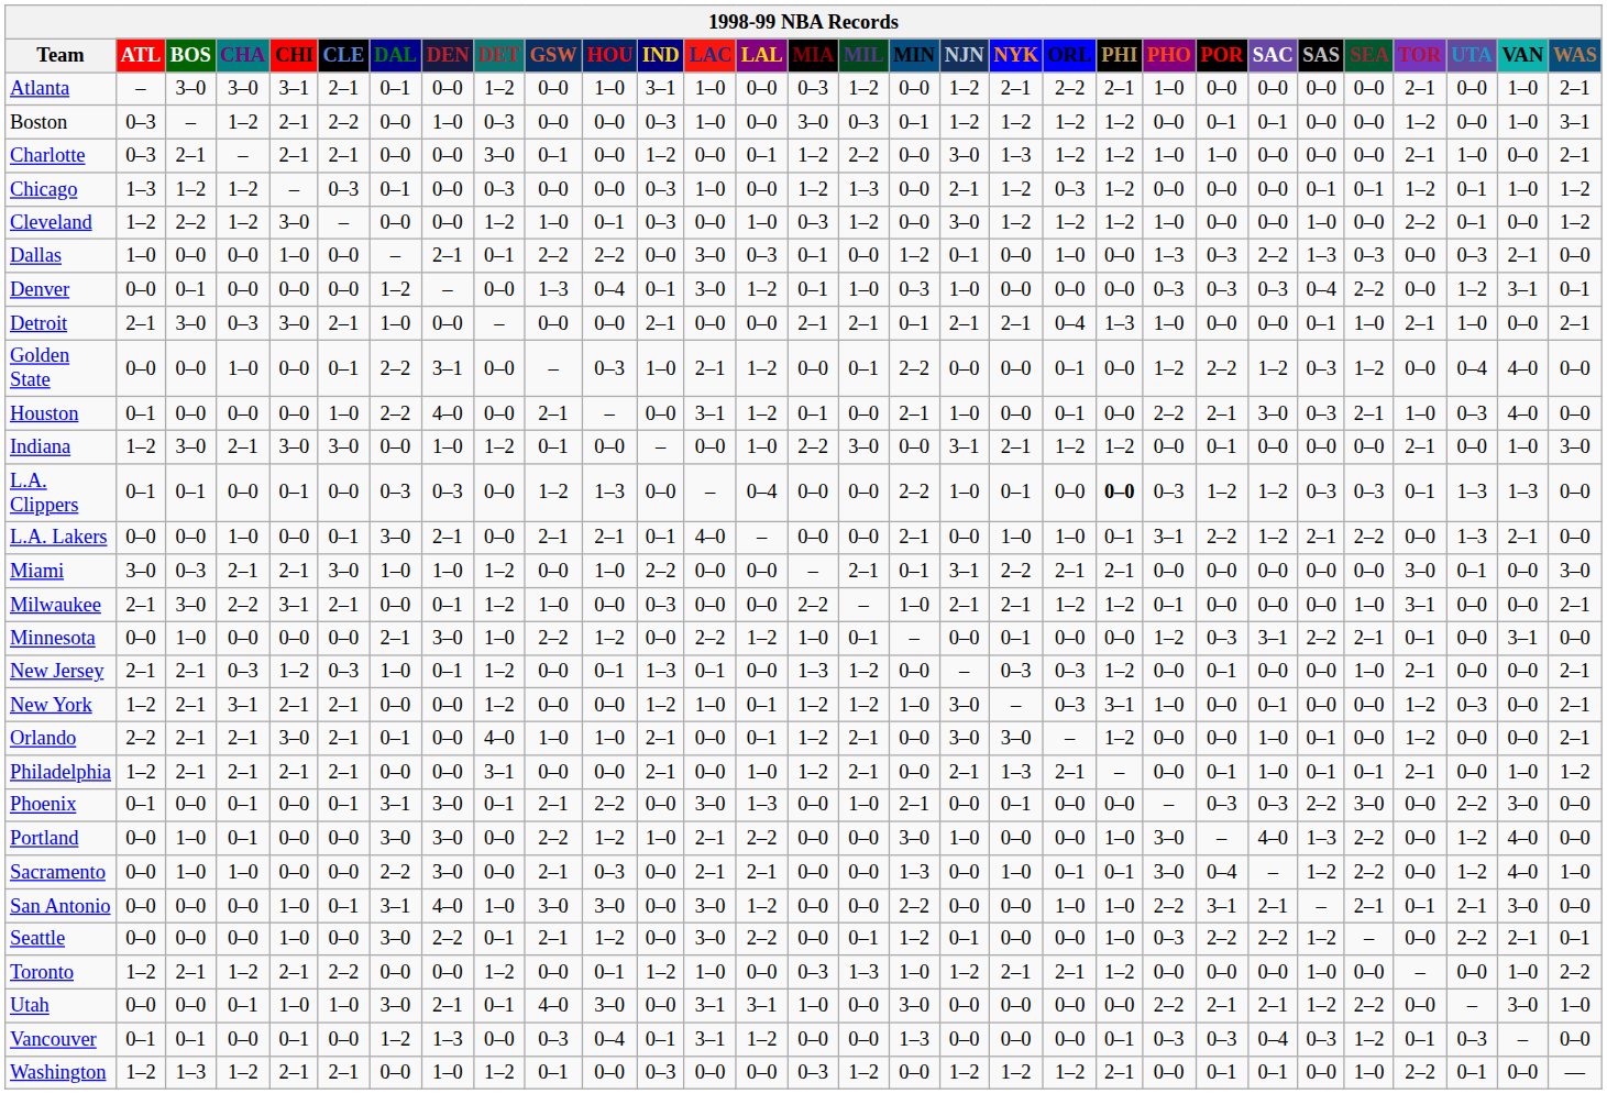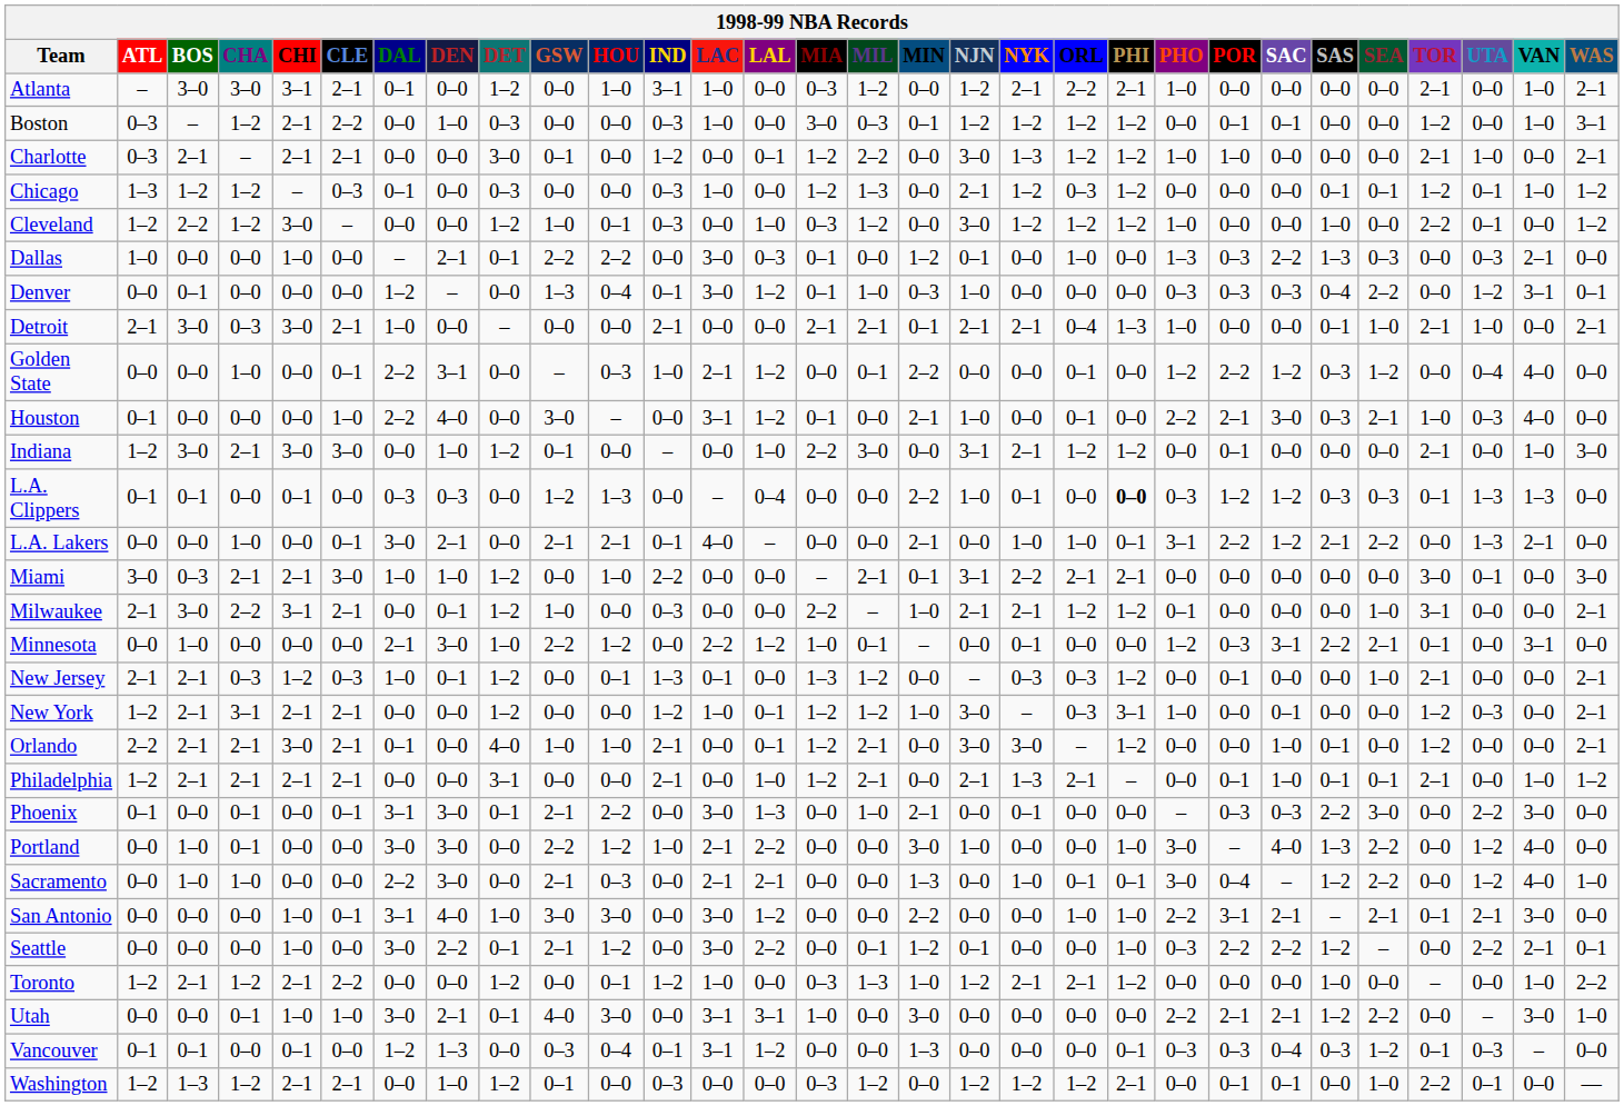Houston | GSW: 2–1 -> 3–0
